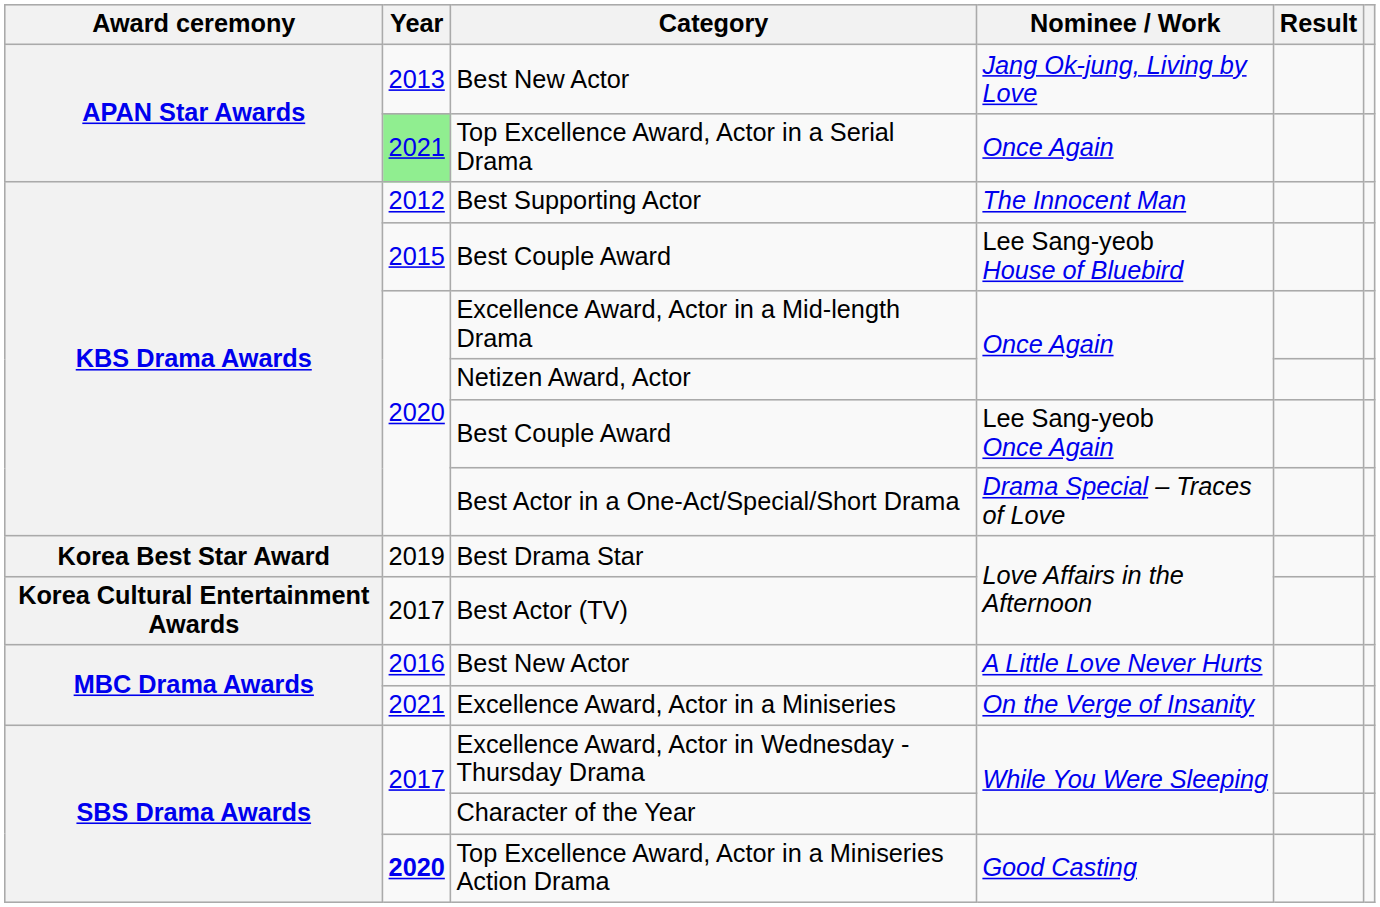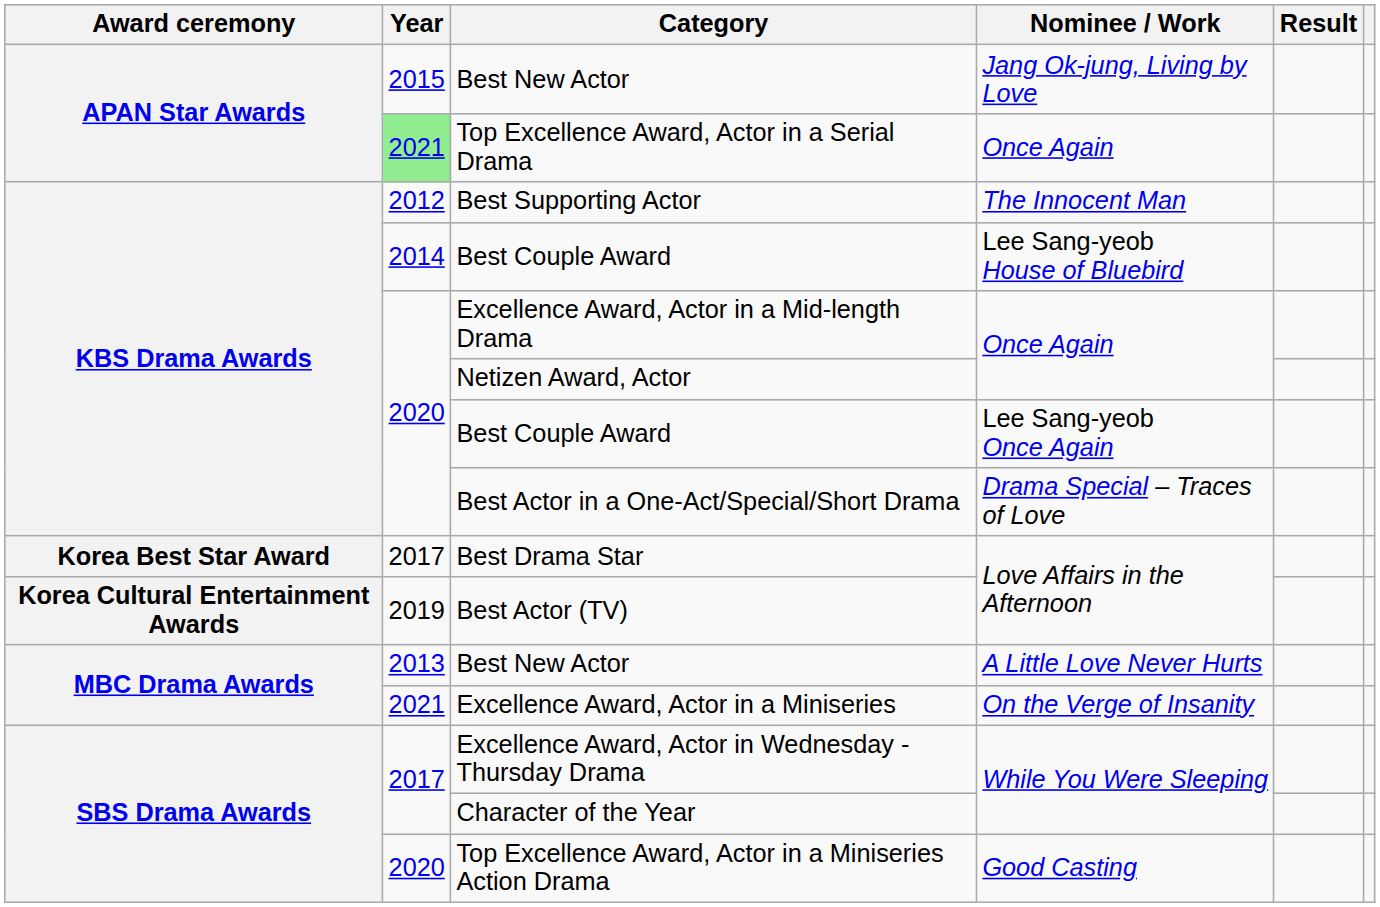Best New Actor / Jang Ok-jung, Living by Love | Year: 2013 -> 2015
Best Couple Award / Lee Sang-yeob House of Bluebird | Year: 2015 -> 2014
Best Drama Star | Year: 2019 -> 2017
Best Actor (TV) | Year: 2017 -> 2019
Best New Actor / A Little Love Never Hurts | Year: 2016 -> 2013
Top Excellence Award, Actor in a Miniseries Action Drama | Year: bold -> normal
